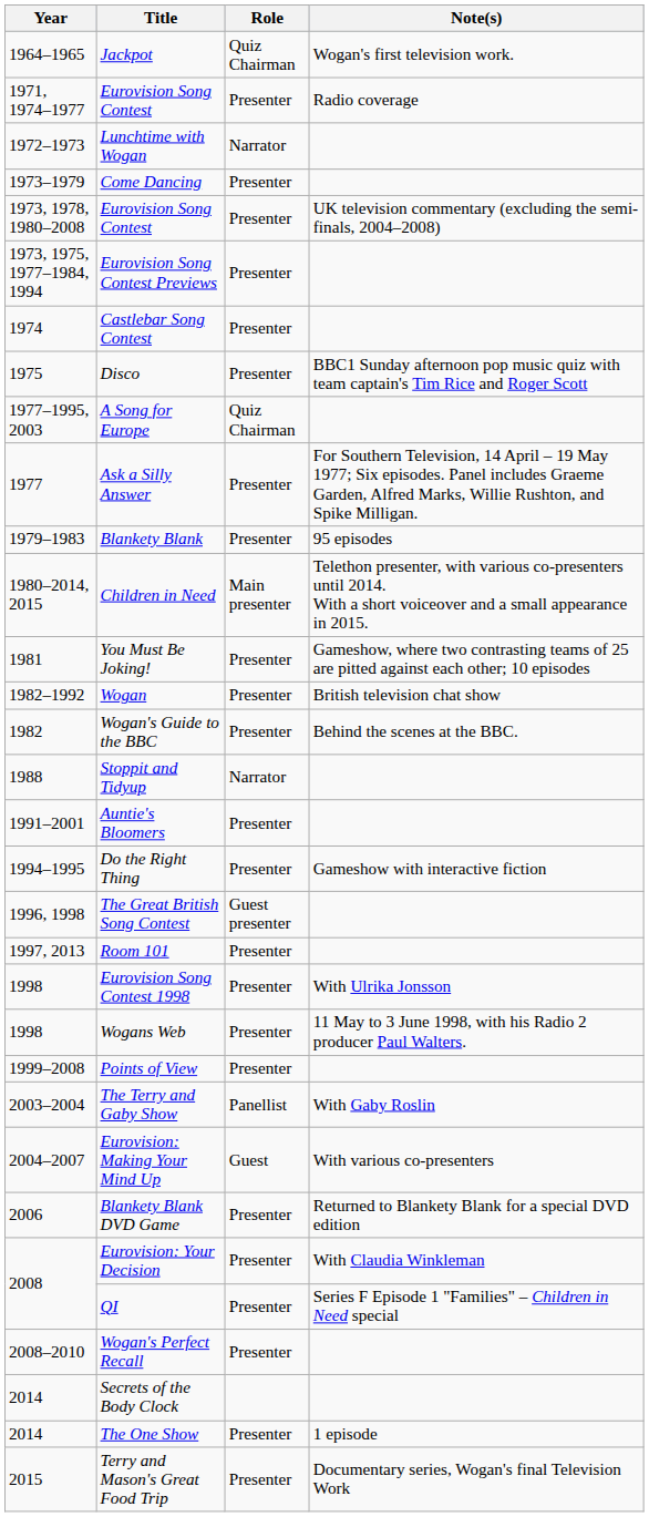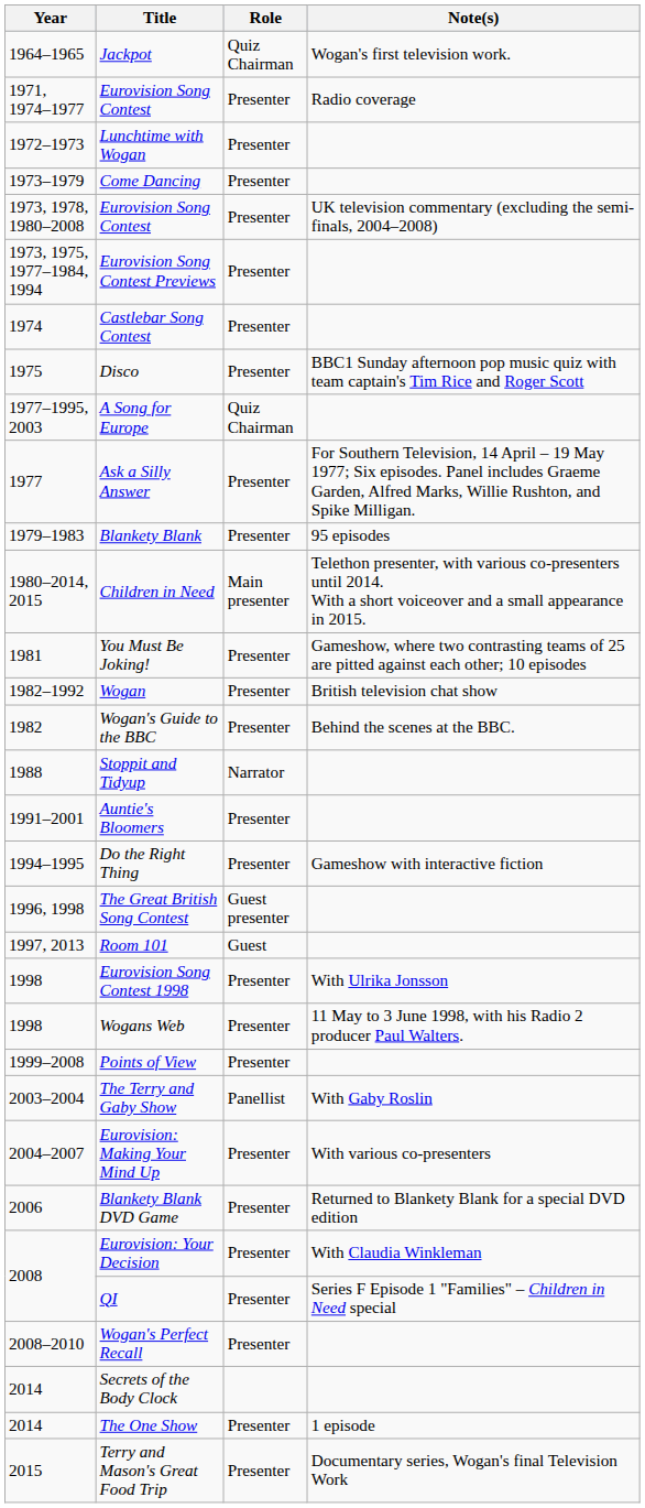Lunchtime with Wogan | Role: Narrator -> Presenter
Room 101 | Role: Presenter -> Guest
Eurovision: Making Your Mind Up | Role: Guest -> Presenter
